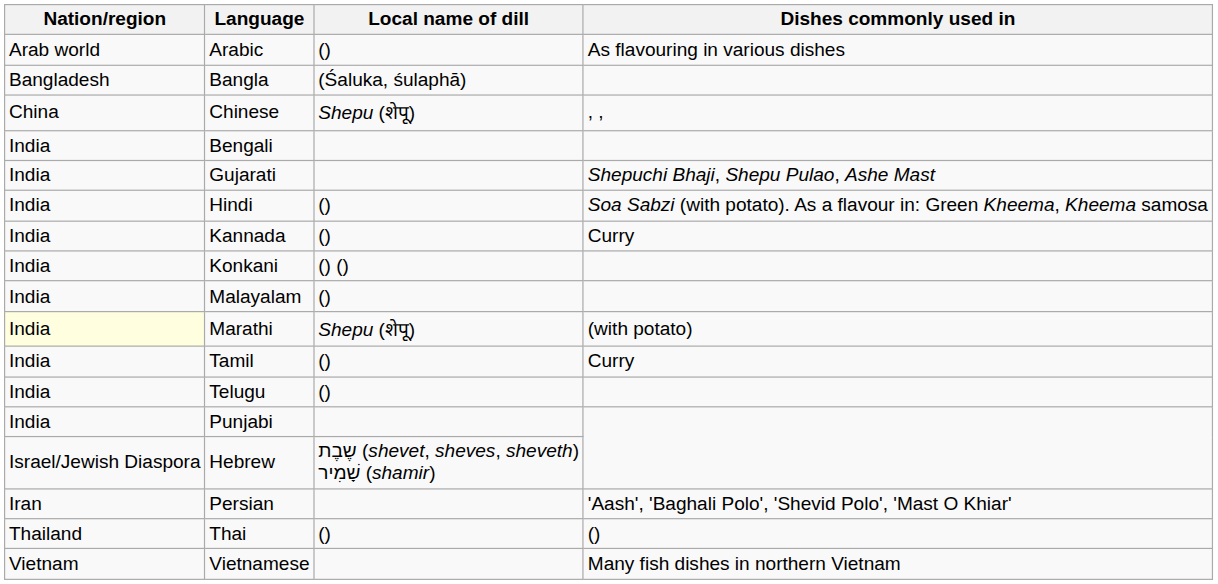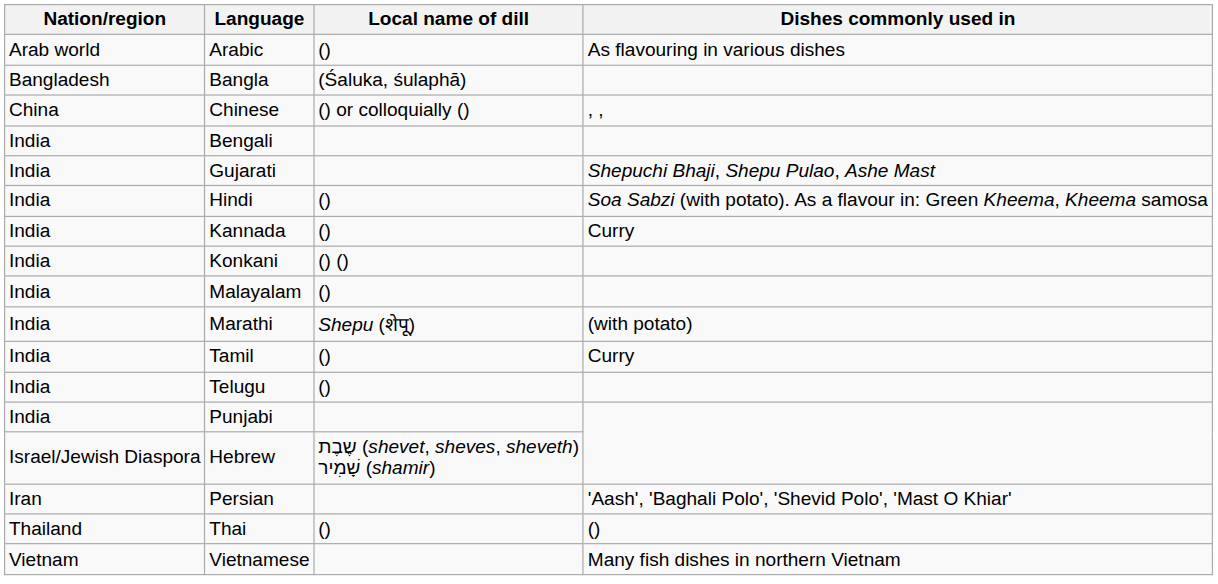Chinese | Local name of dill: Shepu (शेपू) -> () or colloquially ()
Marathi | Nation/region: lightyellow background -> no background
